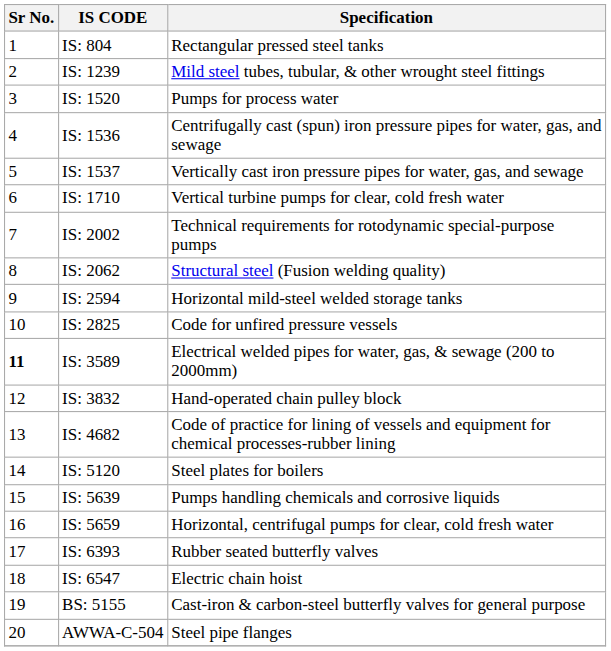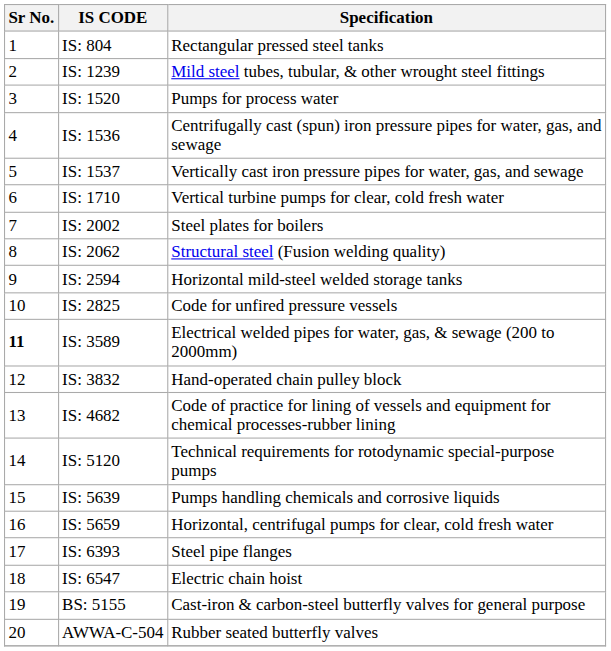IS: 2002 | Specification: Technical requirements for rotodynamic special-purpose pumps -> Steel plates for boilers
IS: 5120 | Specification: Steel plates for boilers -> Technical requirements for rotodynamic special-purpose pumps
IS: 6393 | Specification: Rubber seated butterfly valves -> Steel pipe flanges
AWWA-C-504 | Specification: Steel pipe flanges -> Rubber seated butterfly valves
